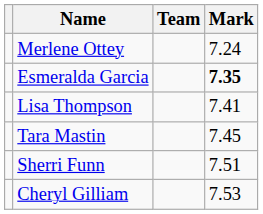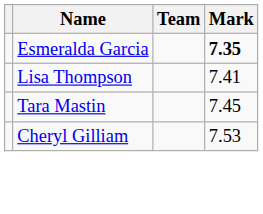- row: Merlene Ottey | 7.24
- row: Sherri Funn | 7.51
